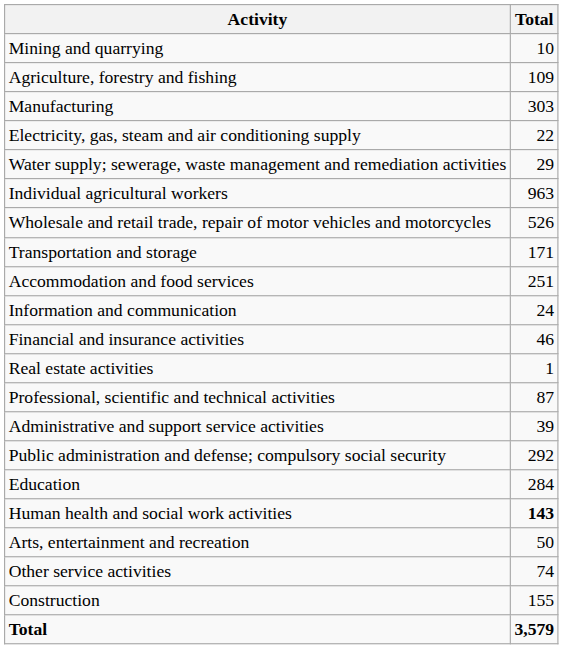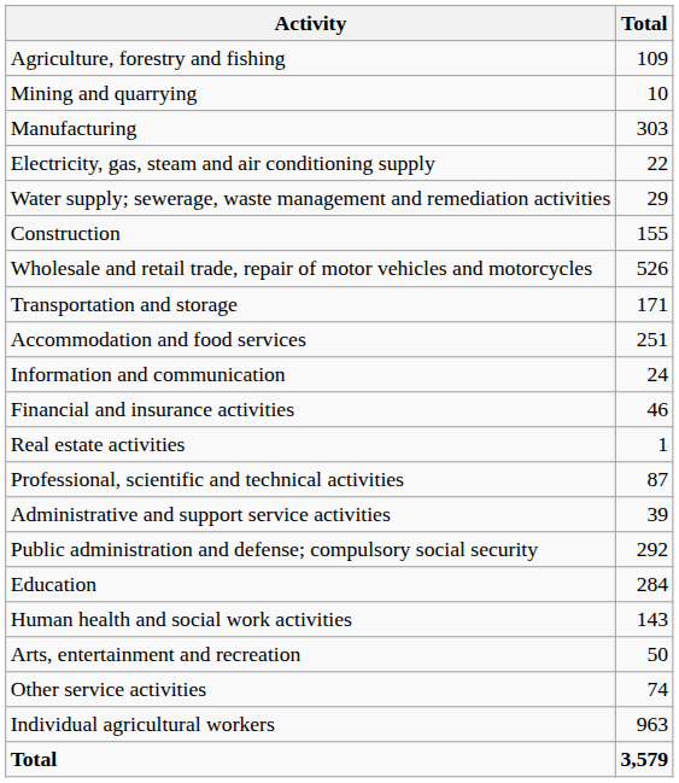rows swapped: Agriculture, forestry and fishing <-> Mining and quarrying
rows swapped: Construction <-> Individual agricultural workers
Human health and social work activities | Total: bold -> normal
